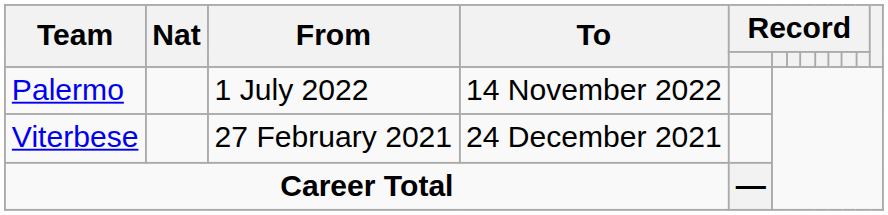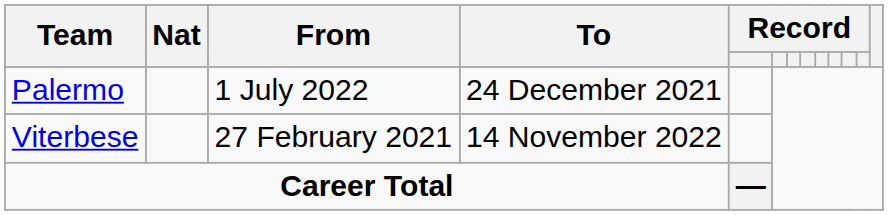Palermo | To: 14 November 2022 -> 24 December 2021
Viterbese | To: 24 December 2021 -> 14 November 2022
